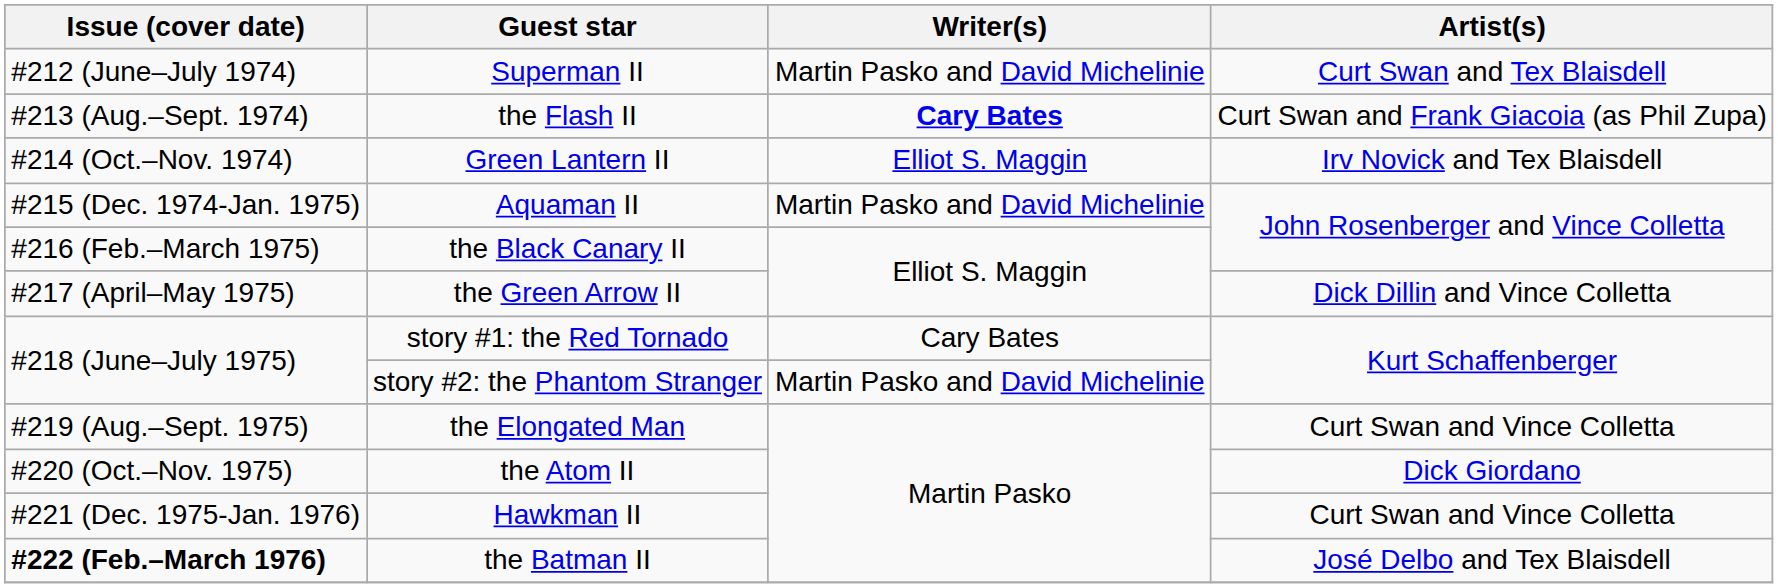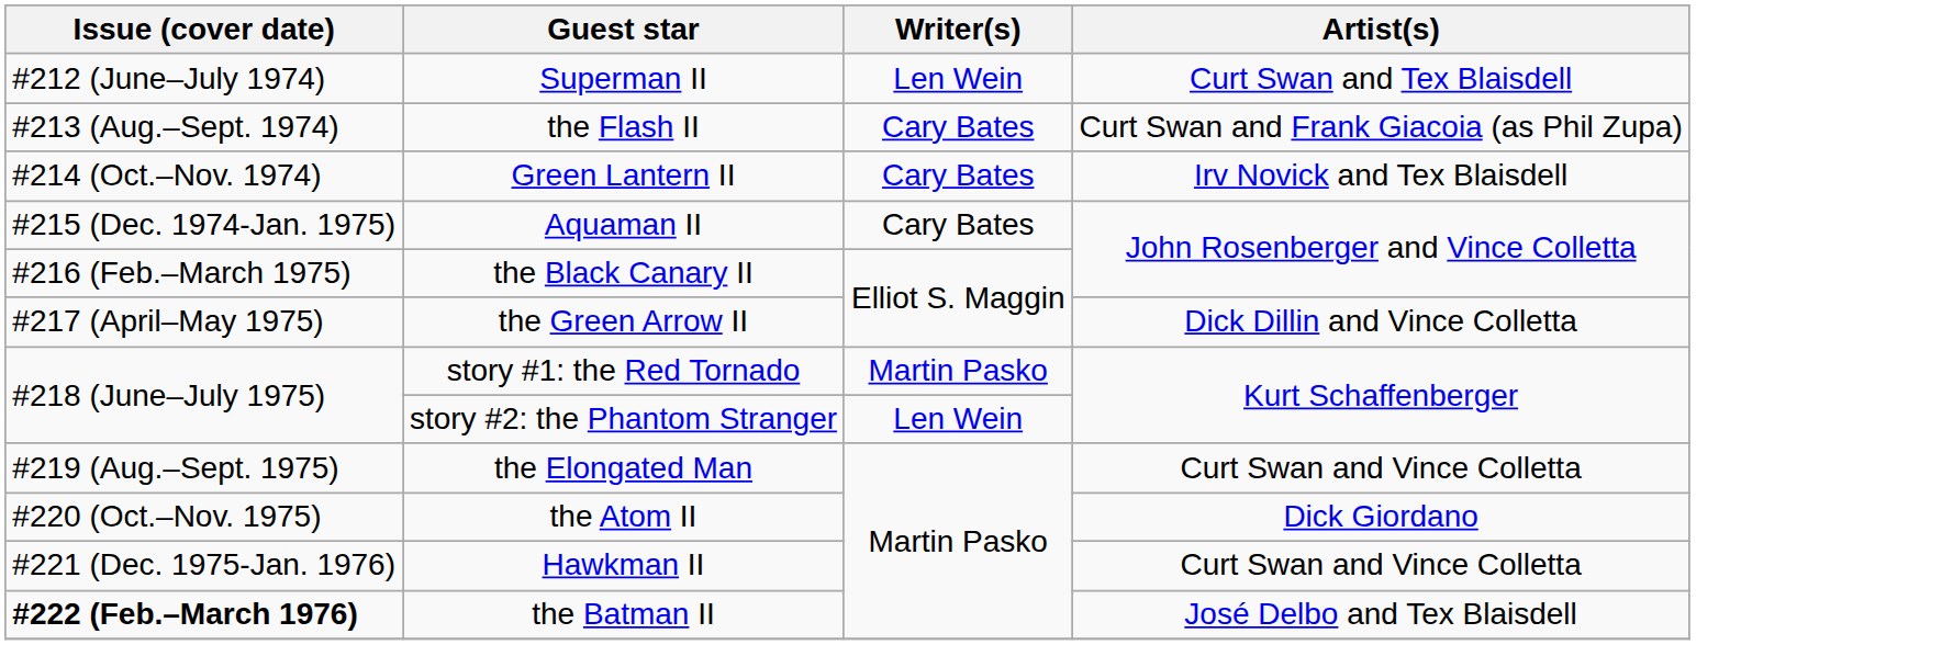Superman II | Writer(s): Martin Pasko and David Michelinie -> Len Wein
the Flash II | Writer(s): bold -> normal
Green Lantern II | Writer(s): Elliot S. Maggin -> Cary Bates
Aquaman II | Writer(s): Martin Pasko and David Michelinie -> Cary Bates
story #1: the Red Tornado | Writer(s): Cary Bates -> Martin Pasko
story #2: the Phantom Stranger | Writer(s): Martin Pasko and David Michelinie -> Len Wein
